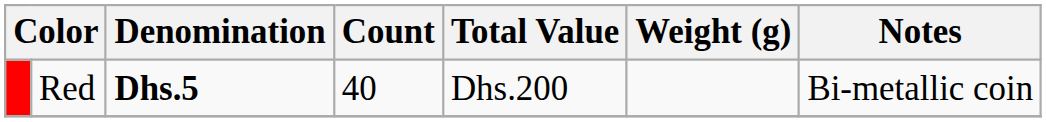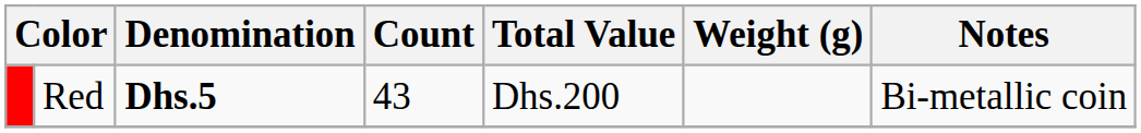Red | Count: 40 -> 43
